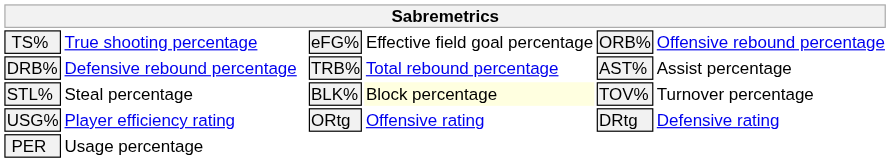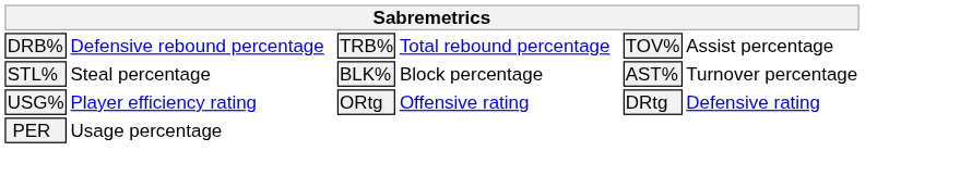- row: TS% | True shooting percentage | eFG% | Effective field goal percentage | ORB% | Offensive rebound percentage
DRB% | column 5: AST% -> TOV%
STL% | column 4: lightyellow background -> no background
STL% | column 5: TOV% -> AST%
